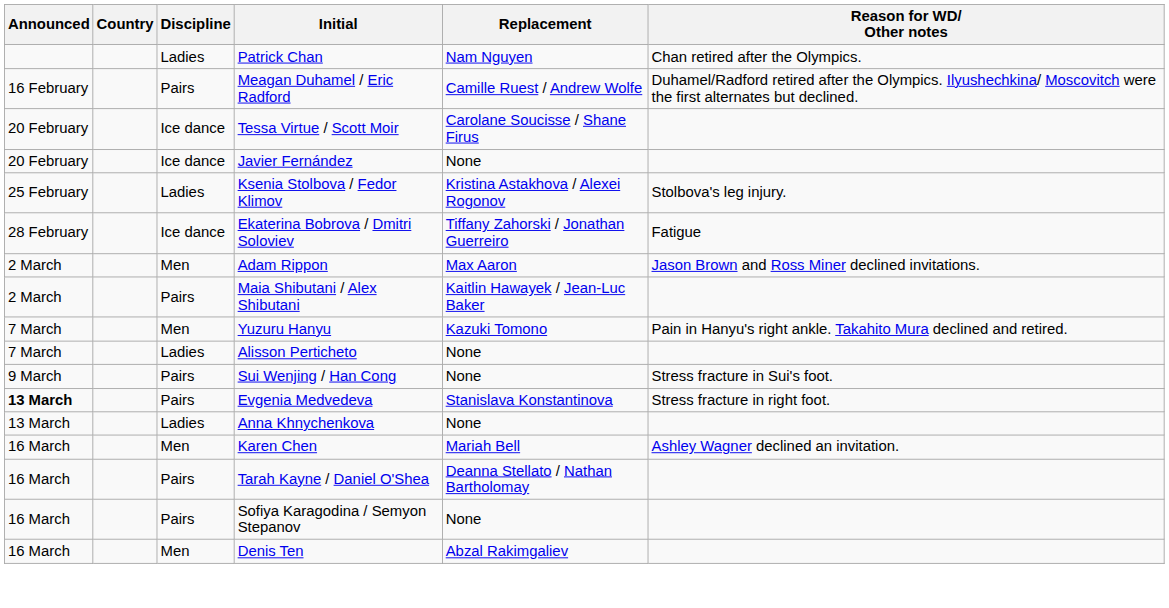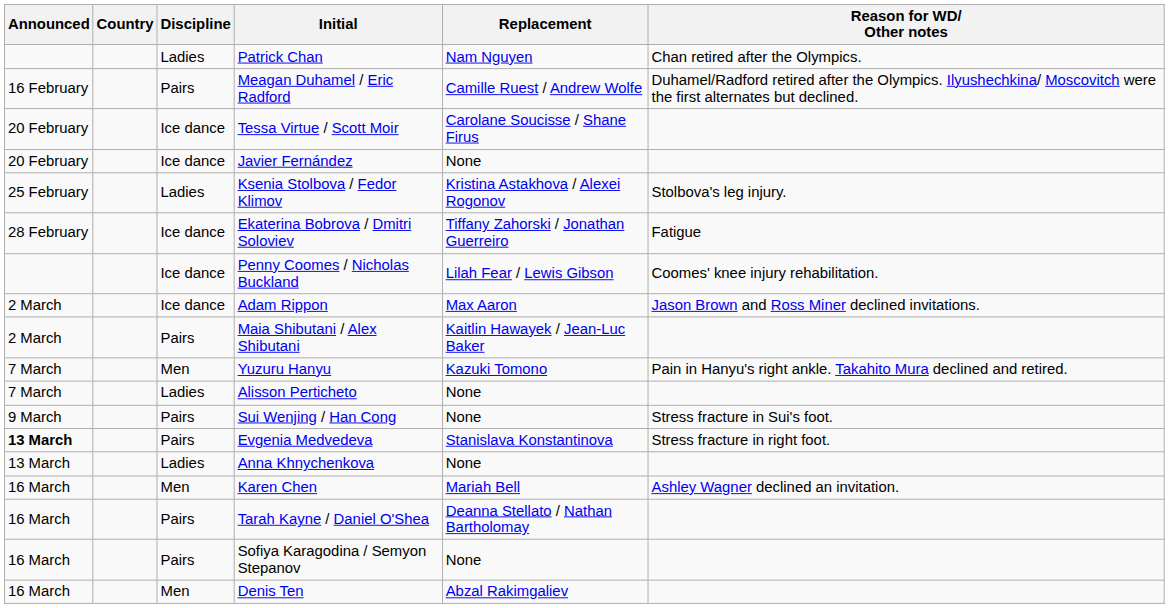+ row: Ice dance | Penny Coomes / Nicholas Buckland | Lilah Fear / Lewis Gibson | Coomes' knee injury rehabilitation.
Adam Rippon | Discipline: Men -> Ice dance
